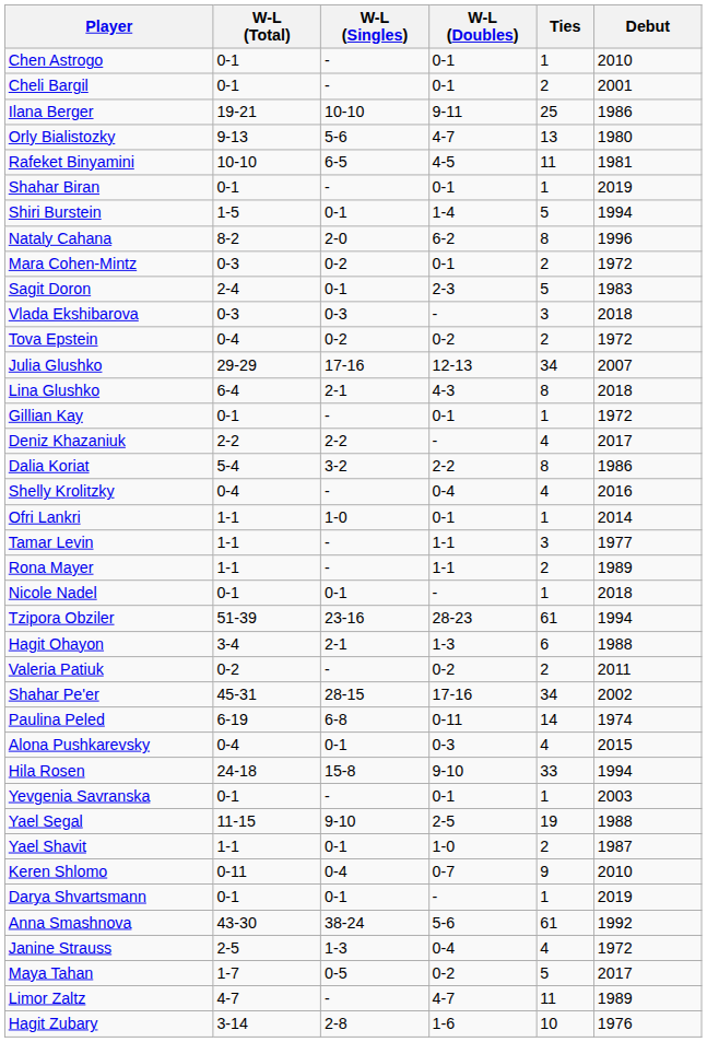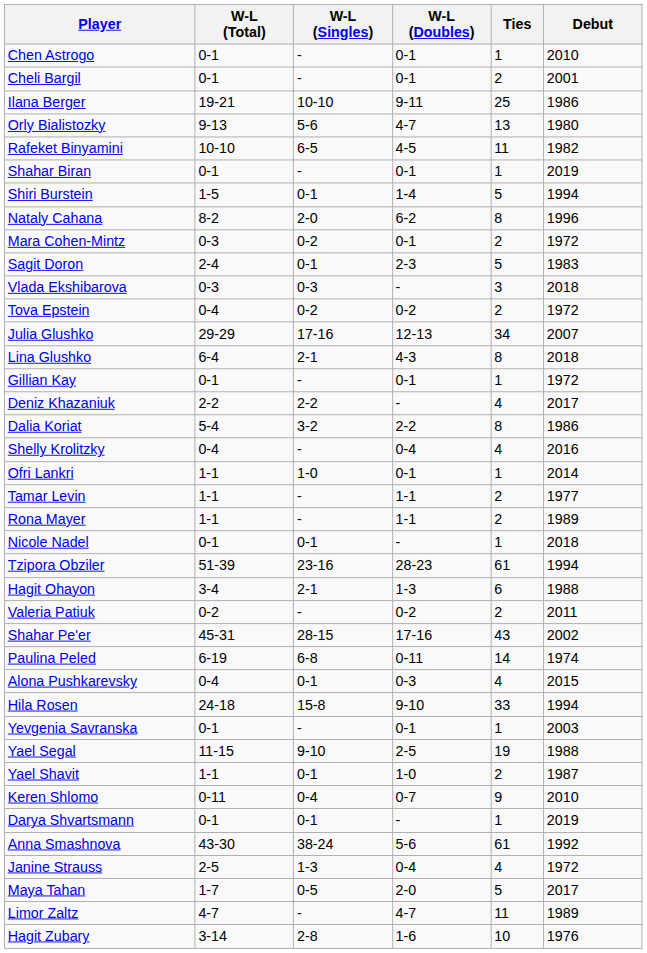Rafeket Binyamini | Debut: 1981 -> 1982
Tamar Levin | Ties: 3 -> 2
Shahar Pe'er | Ties: 34 -> 43
Maya Tahan | W-L (Doubles): 0-2 -> 2-0
